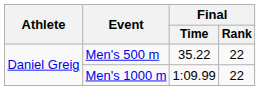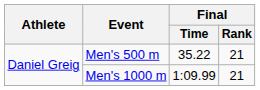Men's 500 m | Final / Rank: 22 -> 21
Men's 1000 m | Final / Rank: 22 -> 21
